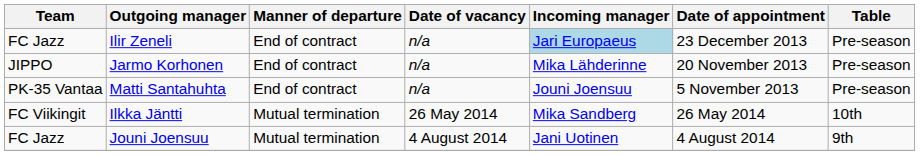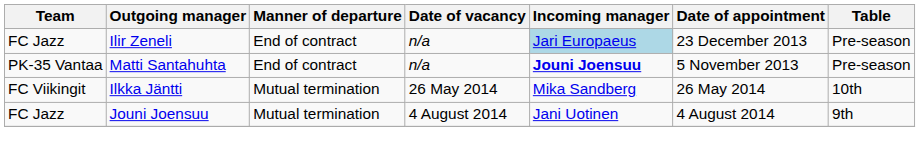- row: JIPPO | Jarmo Korhonen | End of contract | n/a | Mika Lähderinne | 20 November 2013 | Pre-season
Matti Santahuhta | Incoming manager: normal -> bold
